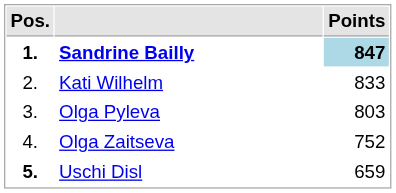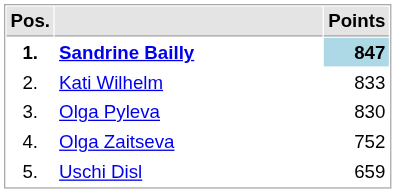Olga Pyleva | Points: 803 -> 830
Uschi Disl | Pos.: bold -> normal
